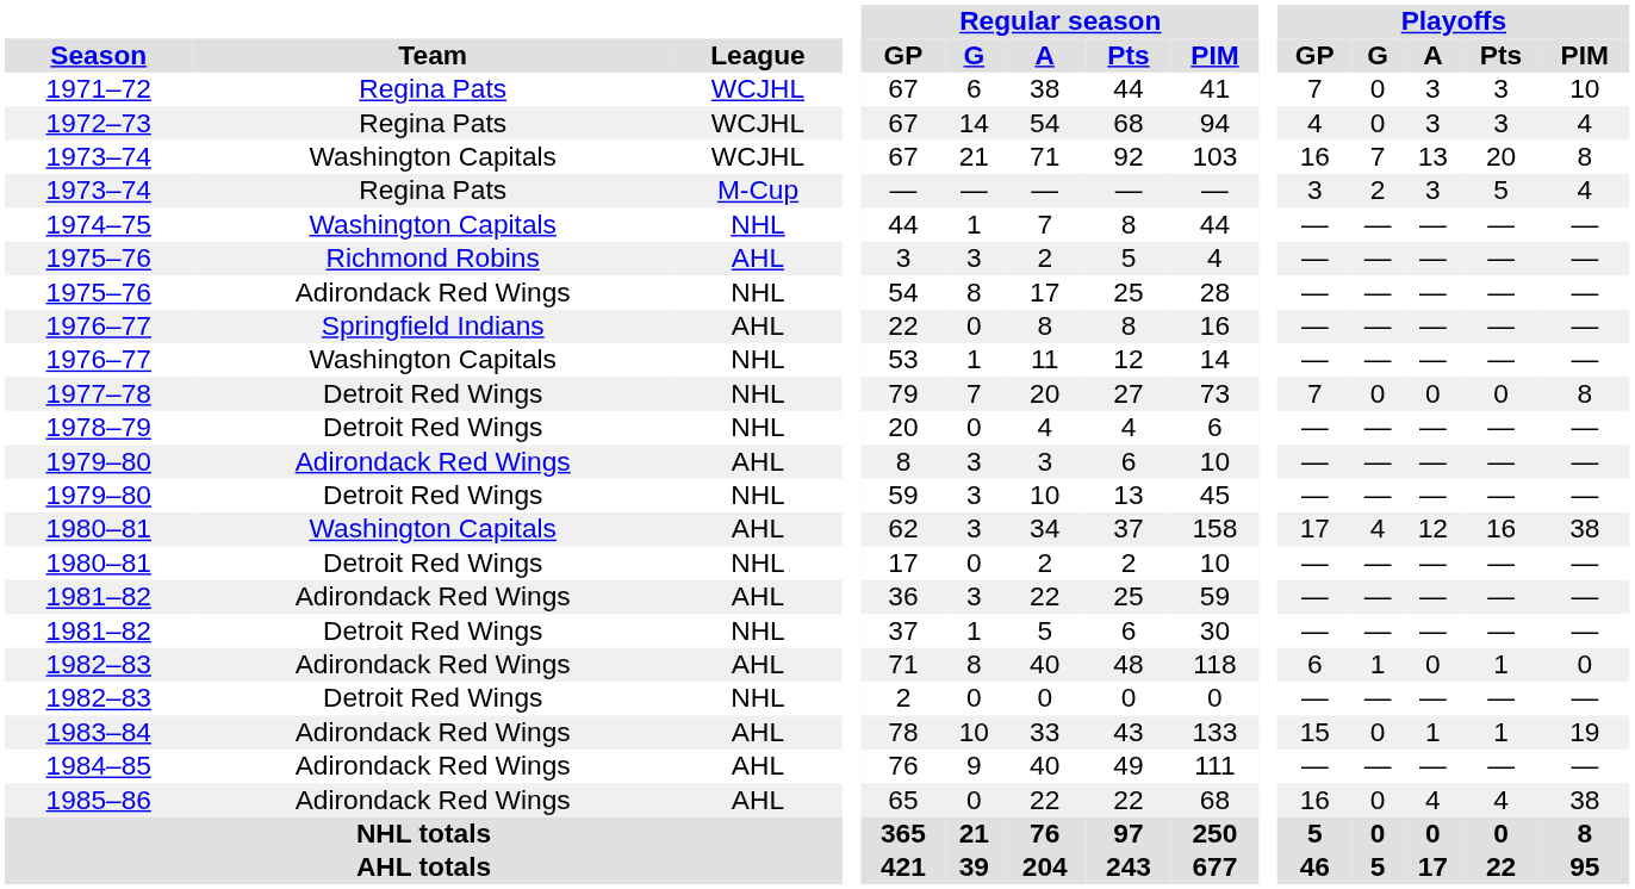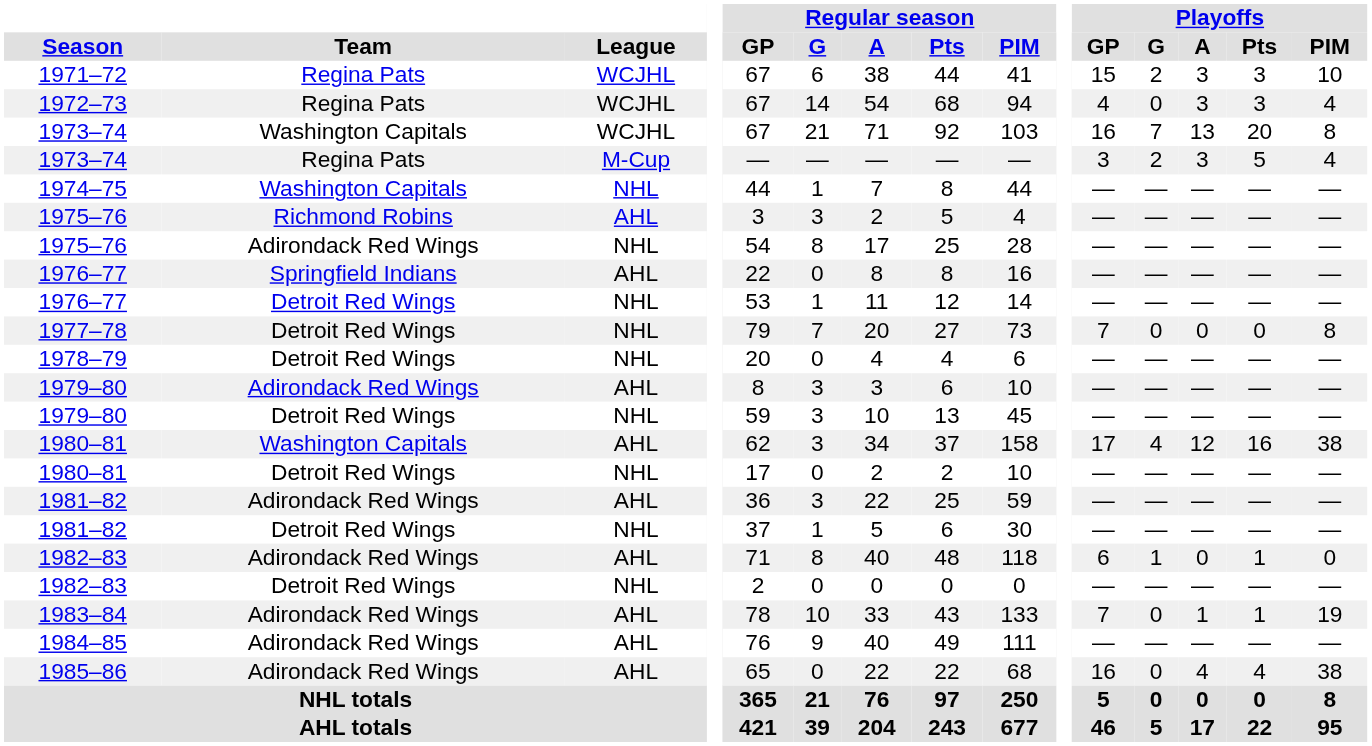1971–72 | Playoffs / GP: 7 -> 15
1971–72 | Playoffs / G: 0 -> 2
1976–77 / NHL | Team: Washington Capitals -> Detroit Red Wings
1983–84 | Playoffs / GP: 15 -> 7
